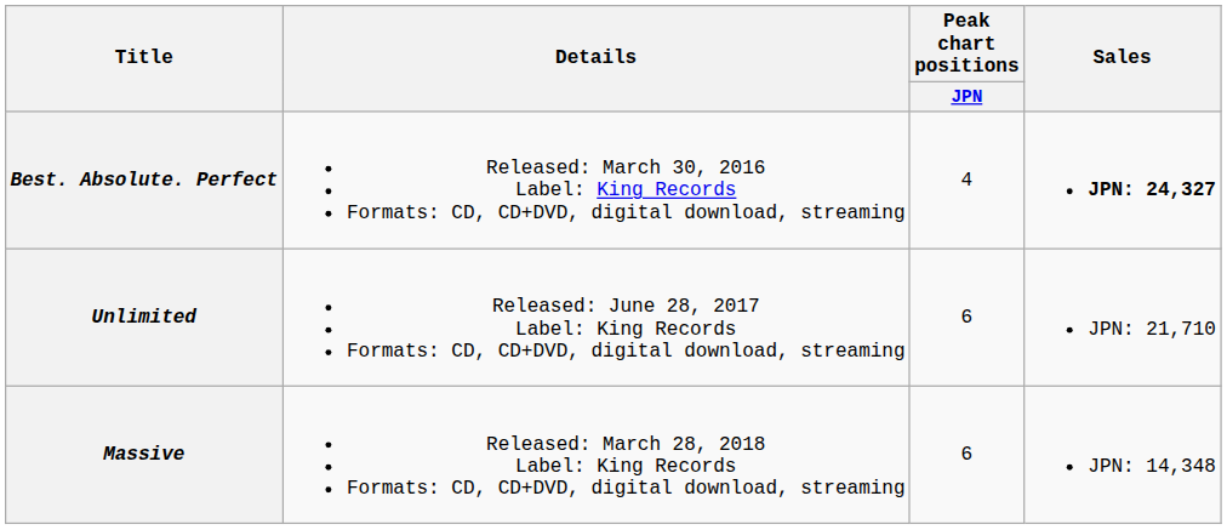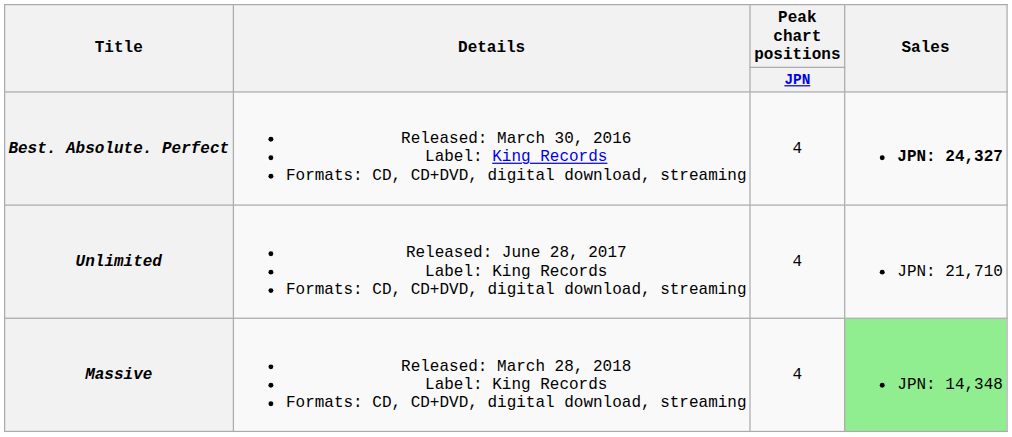Unlimited | Peak chart positions / JPN: 6 -> 4
Massive | Peak chart positions / JPN: 6 -> 4
Massive | Sales: no background -> lightgreen background
